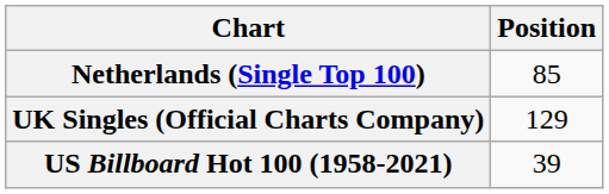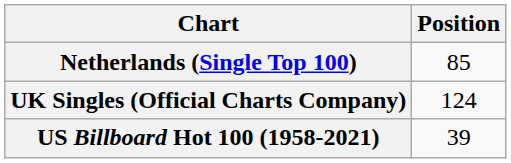UK Singles (Official Charts Company) | Position: 129 -> 124
